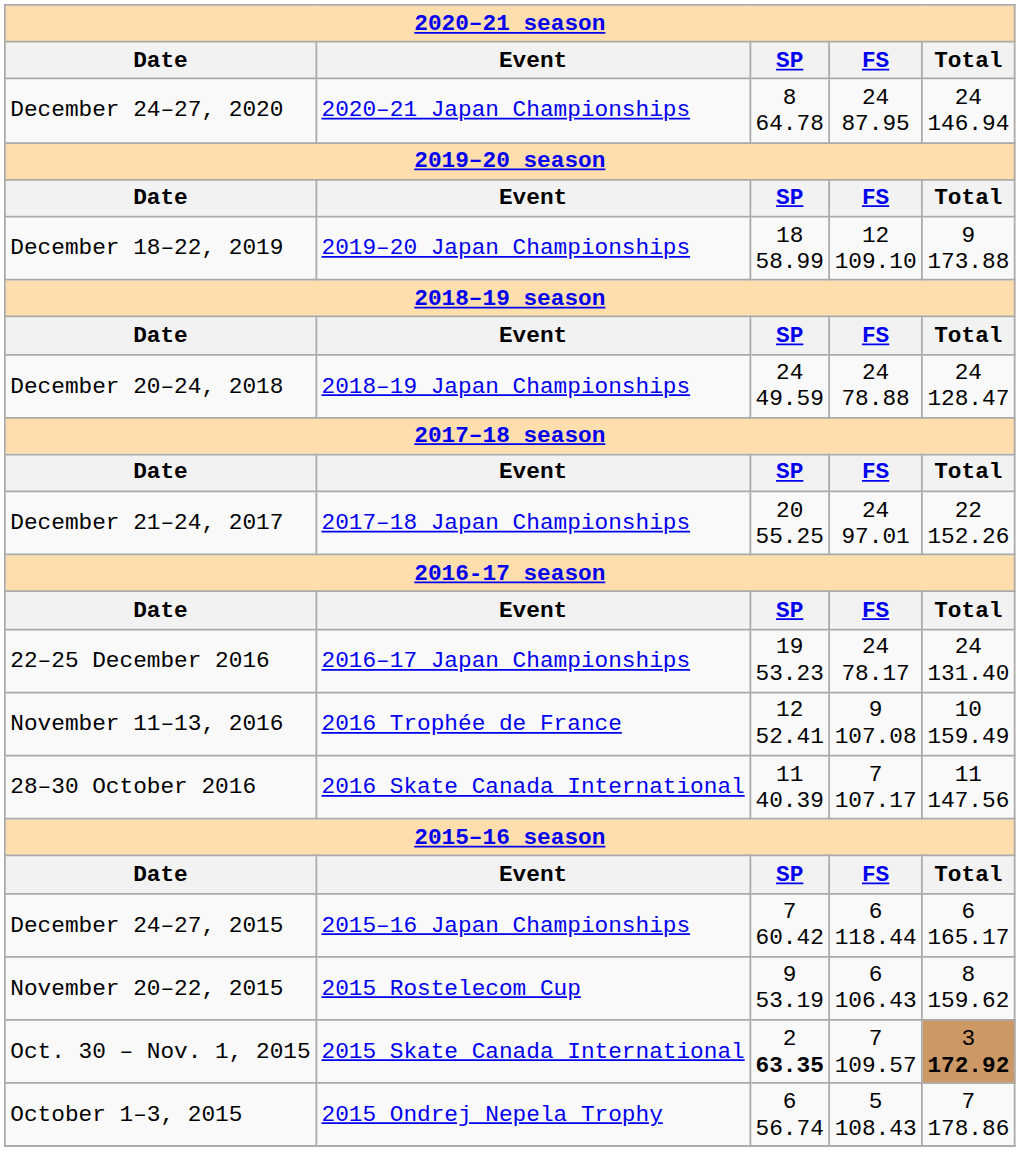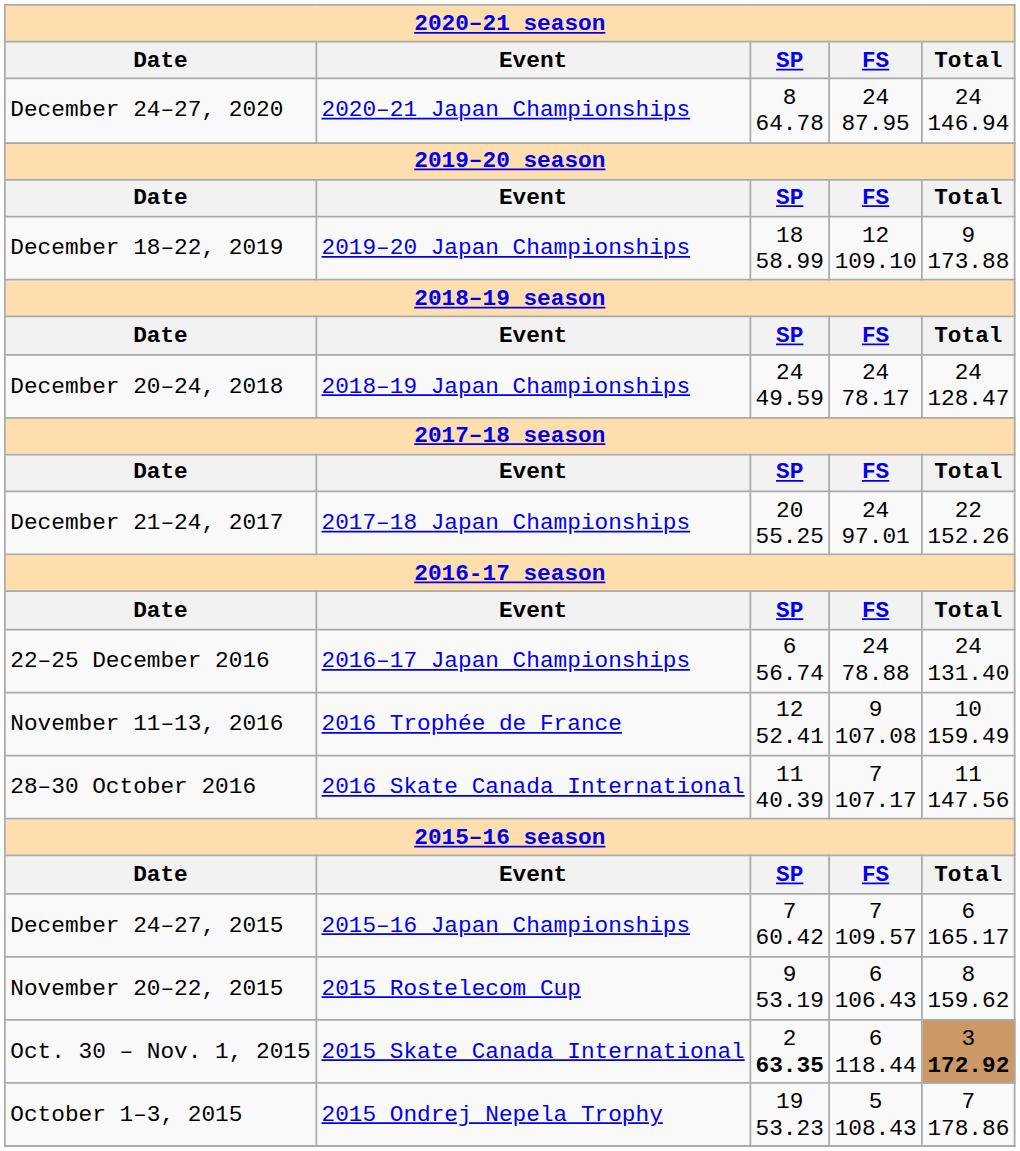December 20–24, 2018 | 2020–21 season / FS: 24 78.88 -> 24 78.17
22–25 December 2016 | 2020–21 season / SP: 19 53.23 -> 6 56.74
22–25 December 2016 | 2020–21 season / FS: 24 78.17 -> 24 78.88
December 24–27, 2015 | 2020–21 season / FS: 6 118.44 -> 7 109.57
Oct. 30 – Nov. 1, 2015 | 2020–21 season / FS: 7 109.57 -> 6 118.44
October 1–3, 2015 | 2020–21 season / SP: 6 56.74 -> 19 53.23
